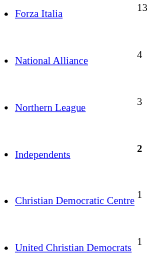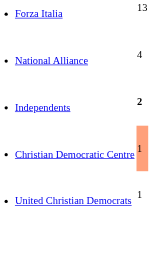- row: Northern League | 3
Christian Democratic Centre | column 2: no background -> lightsalmon background
